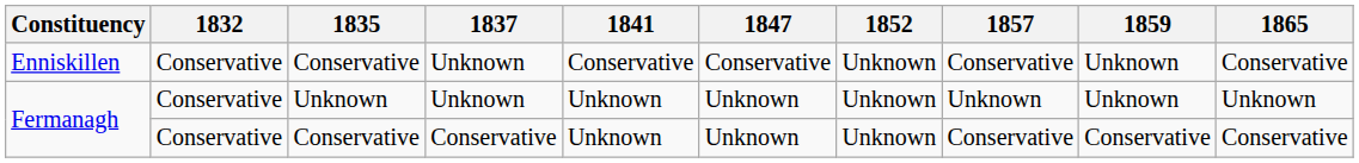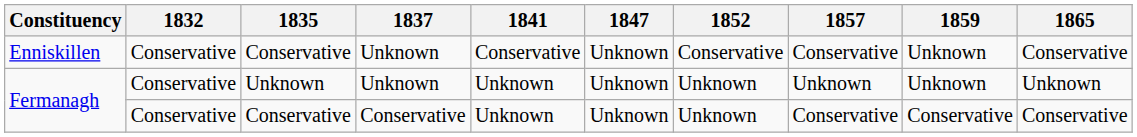Enniskillen | 1847: Conservative -> Unknown
Enniskillen | 1852: Unknown -> Conservative
